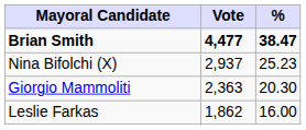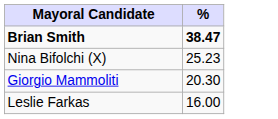- column: Vote | 4,477 | 2,937 | 2,363 | 1,862
